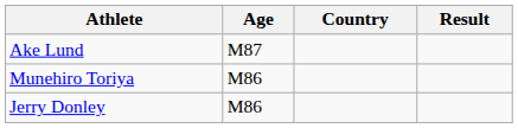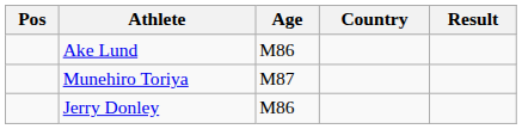+ column: Pos
Ake Lund | Age: M87 -> M86
Munehiro Toriya | Age: M86 -> M87
